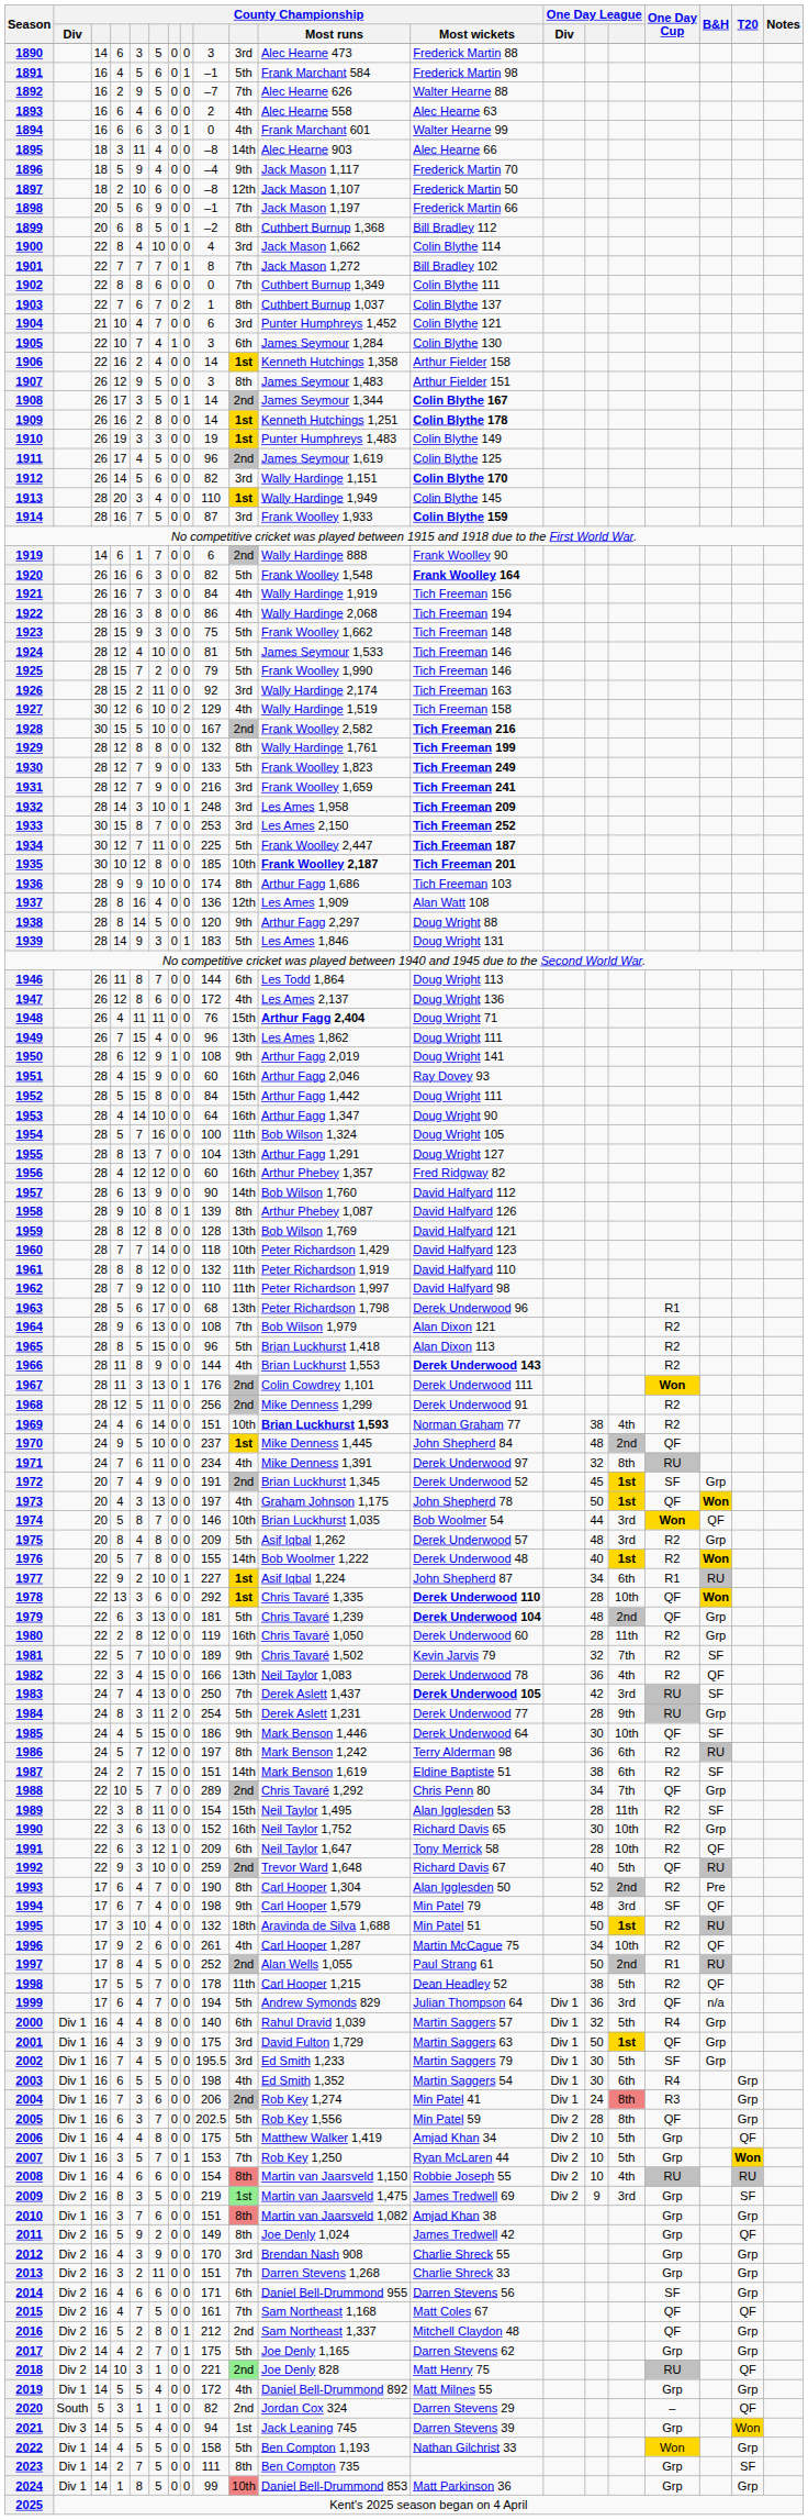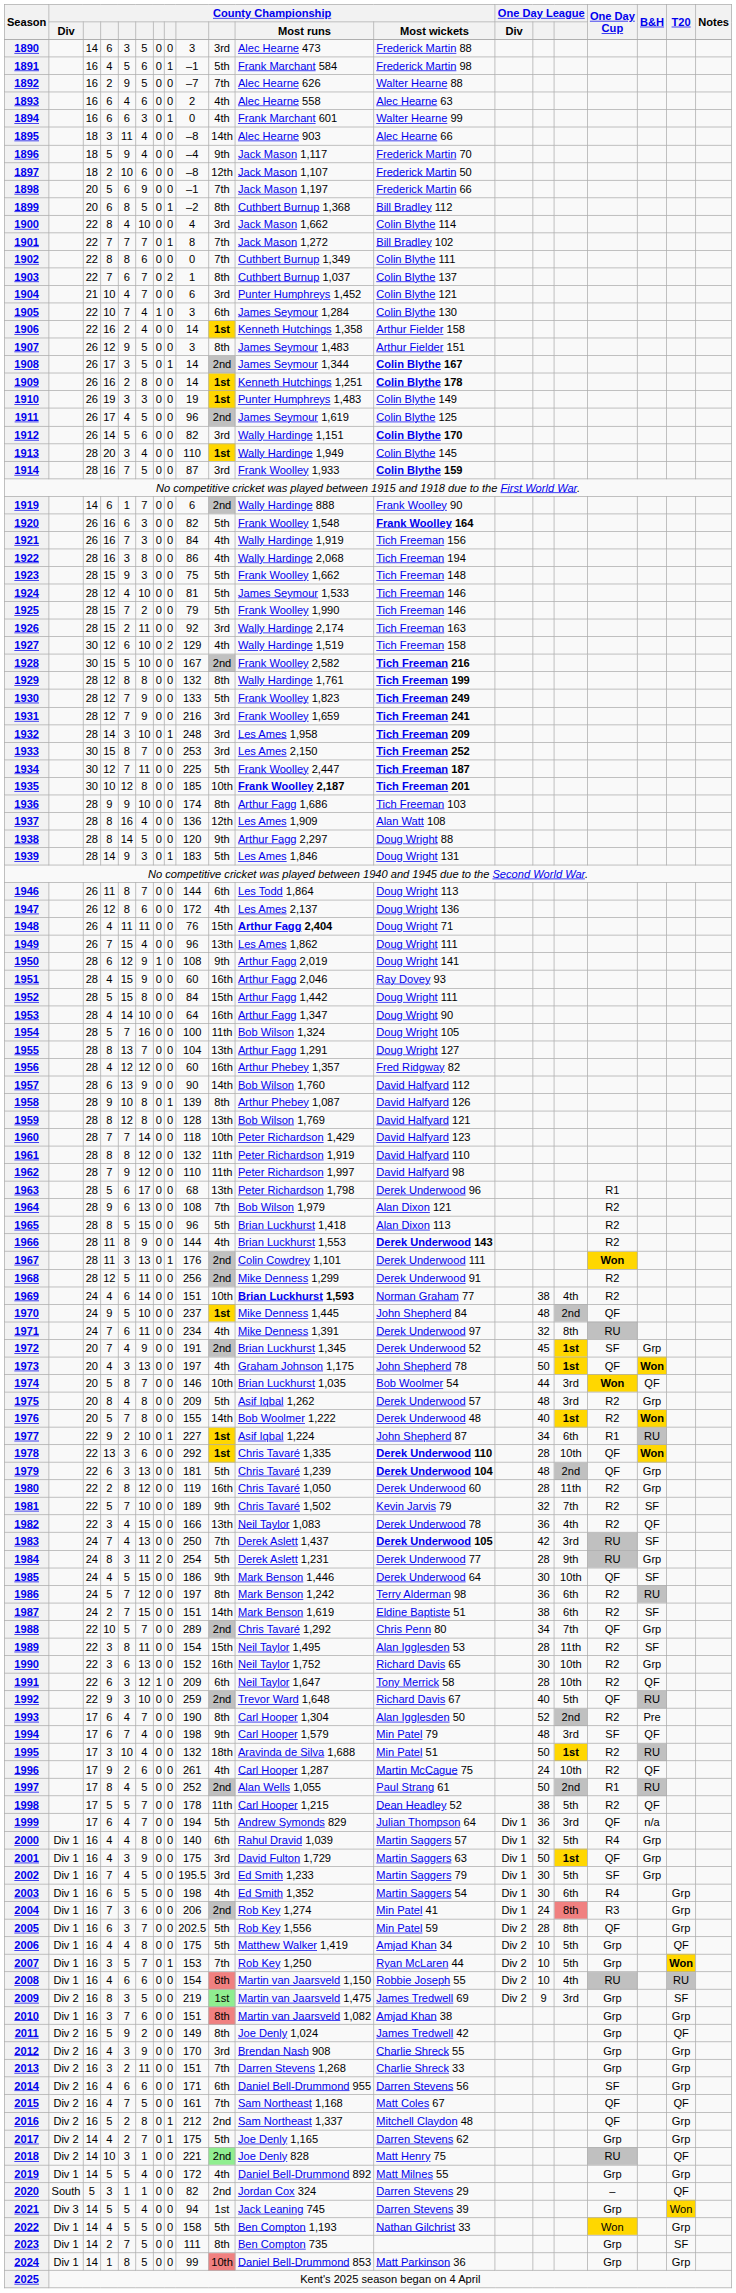1996 | column 14: 34 -> 24
